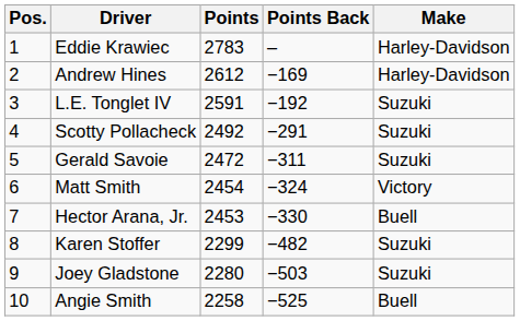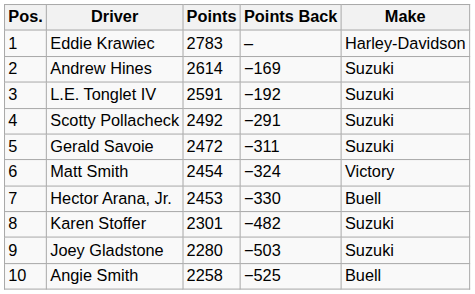Andrew Hines | Points: 2612 -> 2614
Andrew Hines | Make: Harley-Davidson -> Suzuki
Karen Stoffer | Points: 2299 -> 2301
